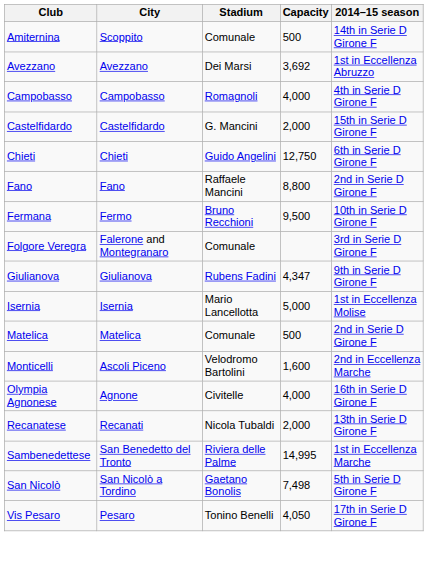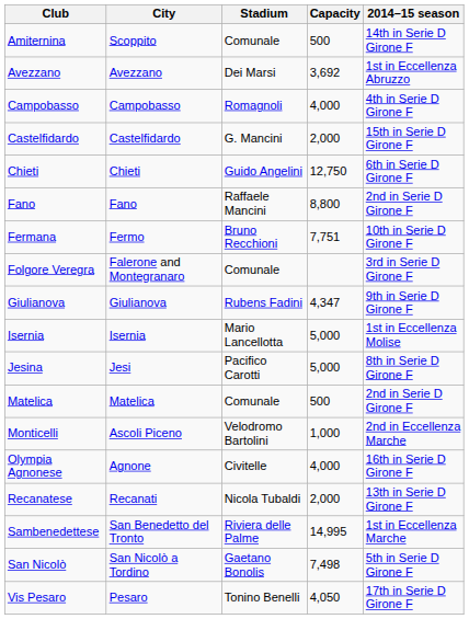Fermana | Capacity: 9,500 -> 7,751
+ row: Jesina | Jesi | Pacifico Carotti | 5,000 | 8th in Serie D Girone F
Monticelli | Capacity: 1,600 -> 1,000
